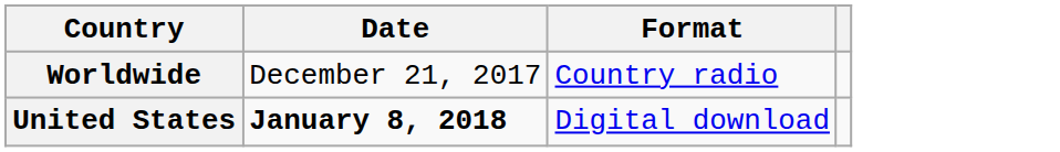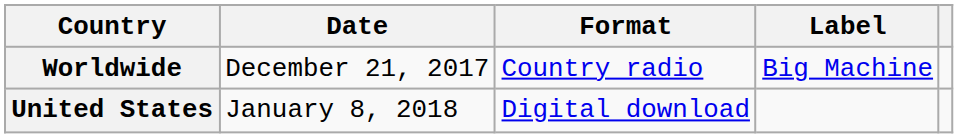+ column: Label | Big Machine
United States | Date: bold -> normal
